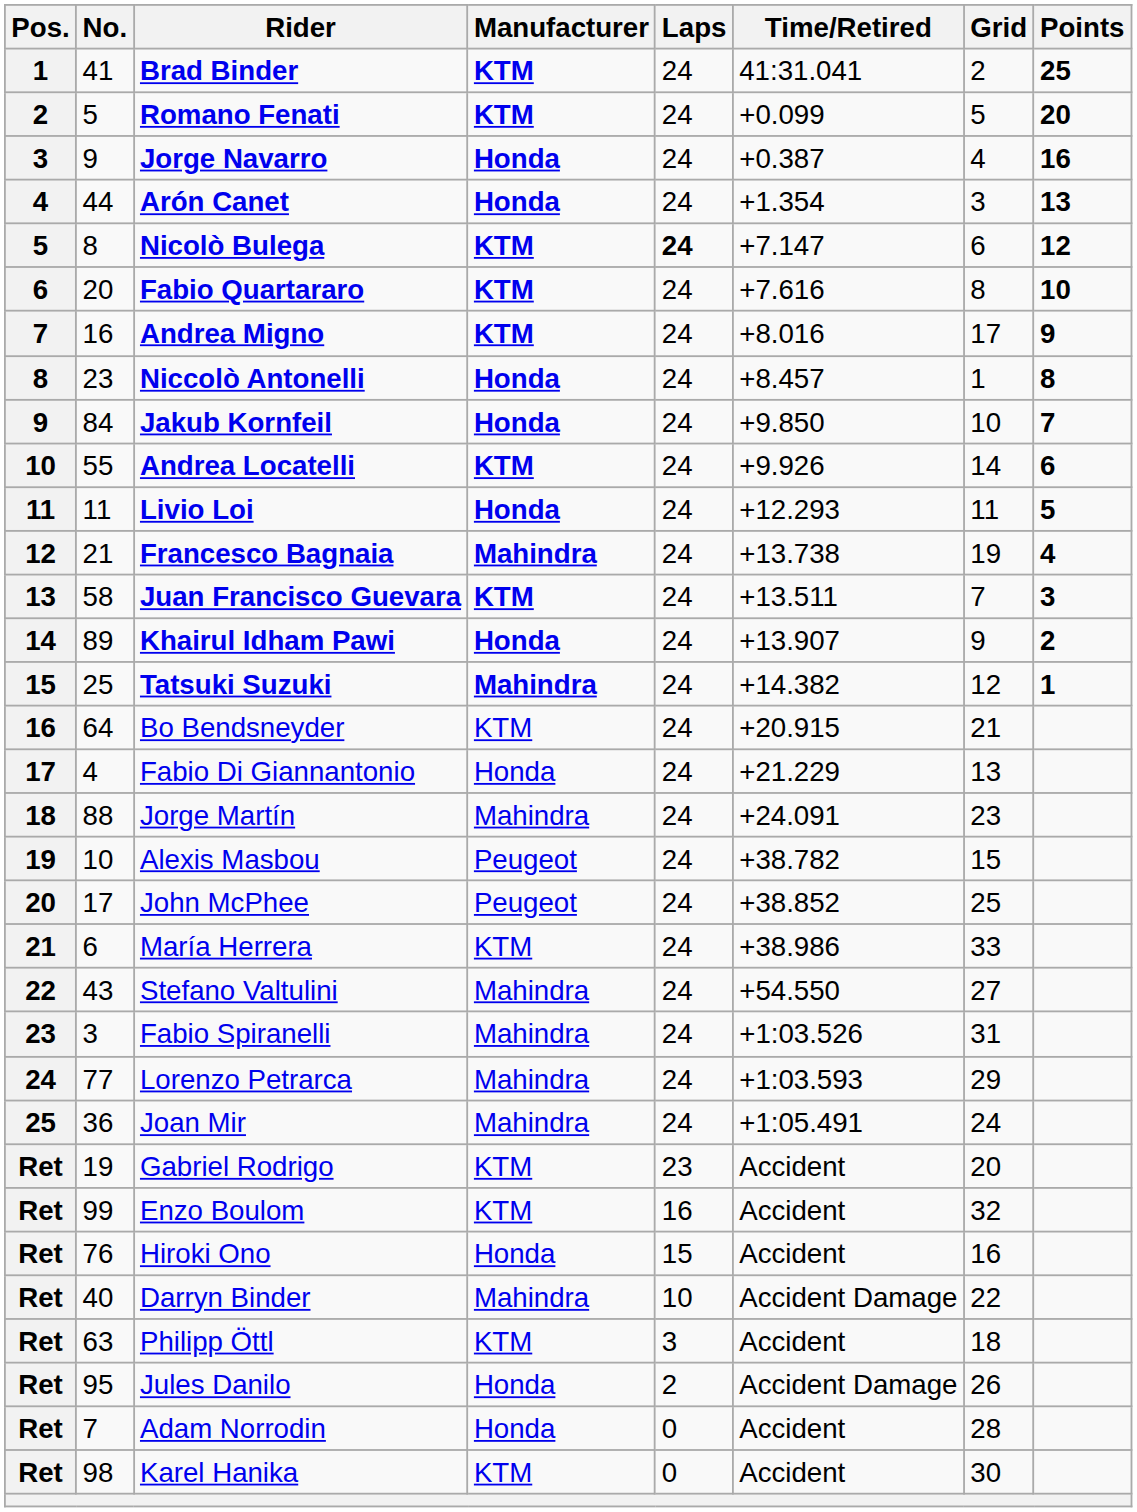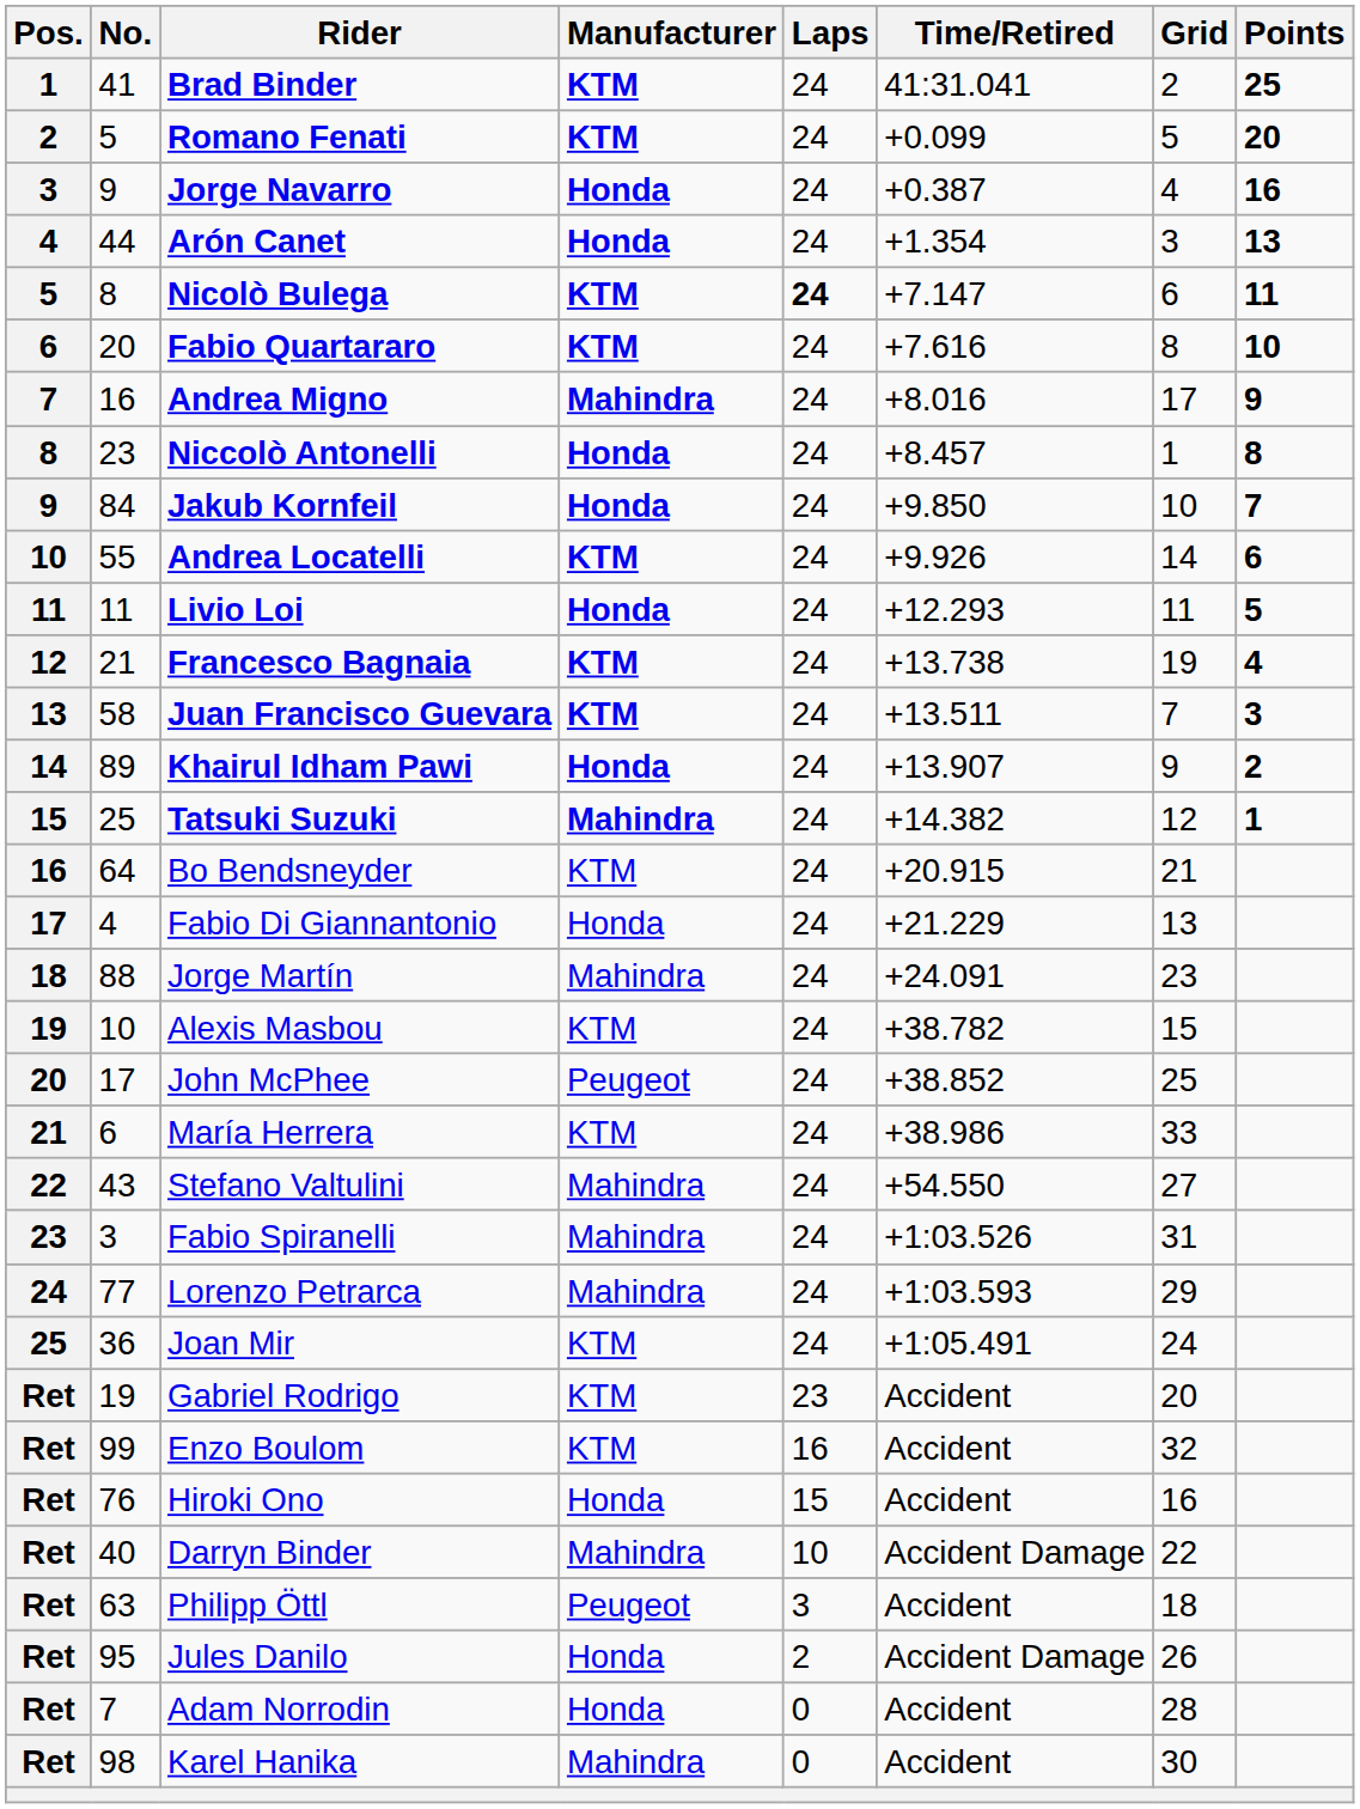Nicolò Bulega | Points: 12 -> 11
Andrea Migno | Manufacturer: KTM -> Mahindra
Francesco Bagnaia | Manufacturer: Mahindra -> KTM
Alexis Masbou | Manufacturer: Peugeot -> KTM
Joan Mir | Manufacturer: Mahindra -> KTM
Philipp Öttl | Manufacturer: KTM -> Peugeot
Karel Hanika | Manufacturer: KTM -> Mahindra
